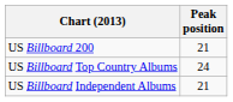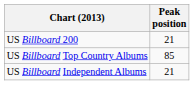US Billboard Top Country Albums | Peak position: 24 -> 85
